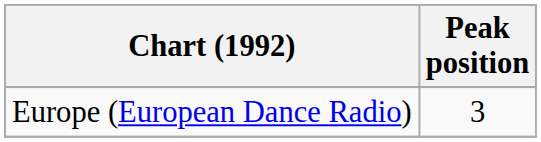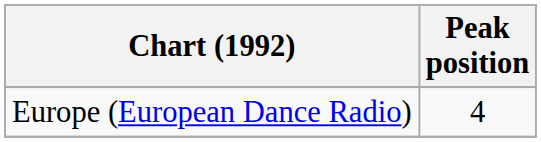Europe (European Dance Radio) | Peak position: 3 -> 4
